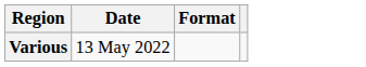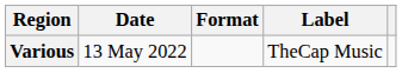+ column: Label | TheCap Music
